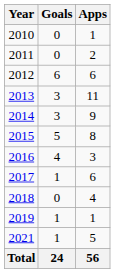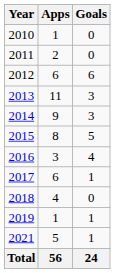columns swapped: Apps <-> Goals
